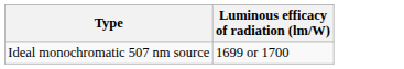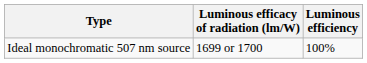+ column: Luminous efficiency | 100%
